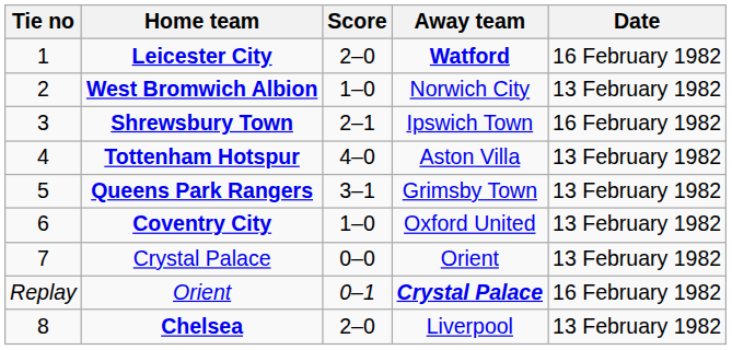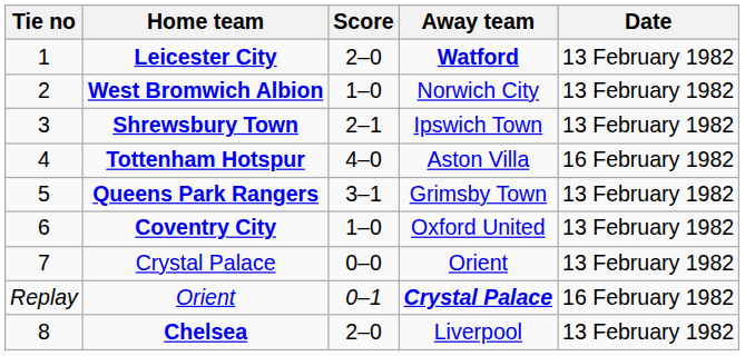Leicester City | Date: 16 February 1982 -> 13 February 1982
Shrewsbury Town | Date: 16 February 1982 -> 13 February 1982
Tottenham Hotspur | Date: 13 February 1982 -> 16 February 1982
